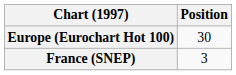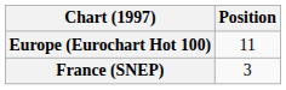Europe (Eurochart Hot 100) | Position: 30 -> 11
